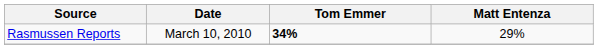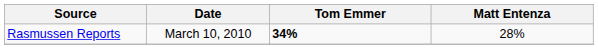Rasmussen Reports | Matt Entenza: 29% -> 28%
